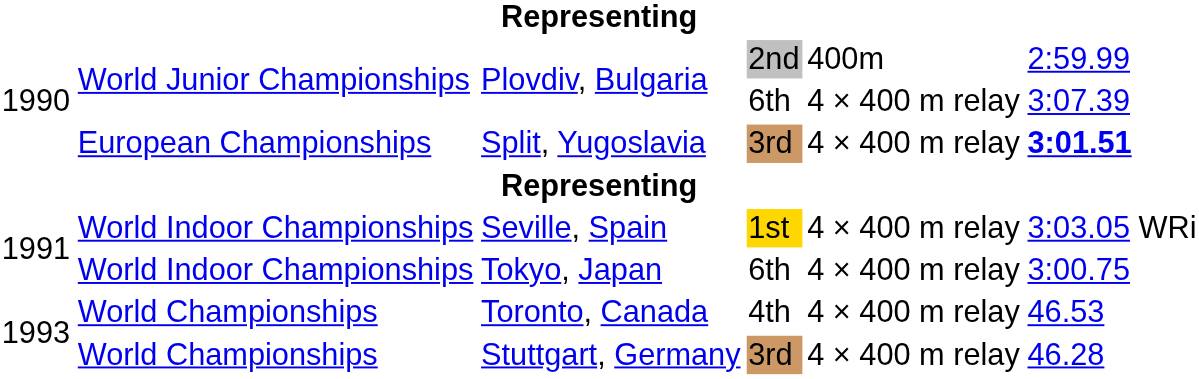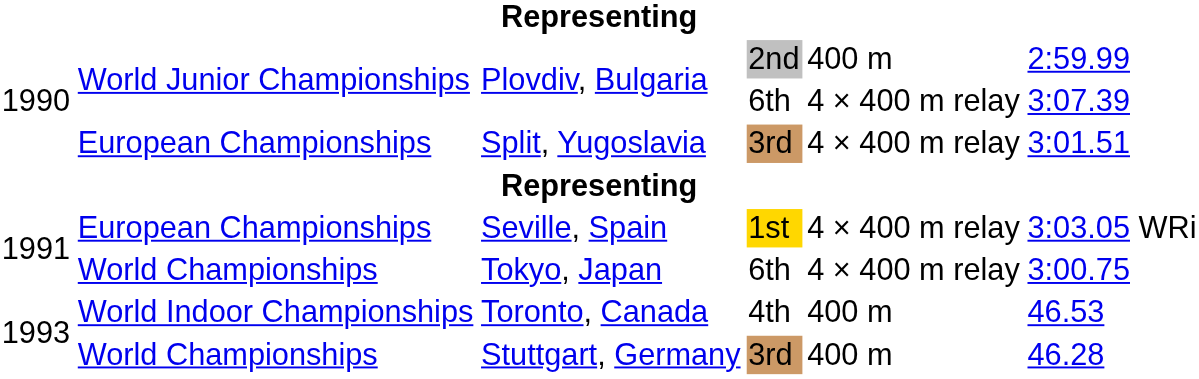Plovdiv, Bulgaria / 2nd | column 5: 400m -> 400 m
Split, Yugoslavia | column 6: bold -> normal
Seville, Spain | column 2: World Indoor Championships -> European Championships
Tokyo, Japan | column 2: World Indoor Championships -> World Championships
Toronto, Canada | column 2: World Championships -> World Indoor Championships
Toronto, Canada | column 5: 4 × 400 m relay -> 400 m
Stuttgart, Germany | column 5: 4 × 400 m relay -> 400 m
